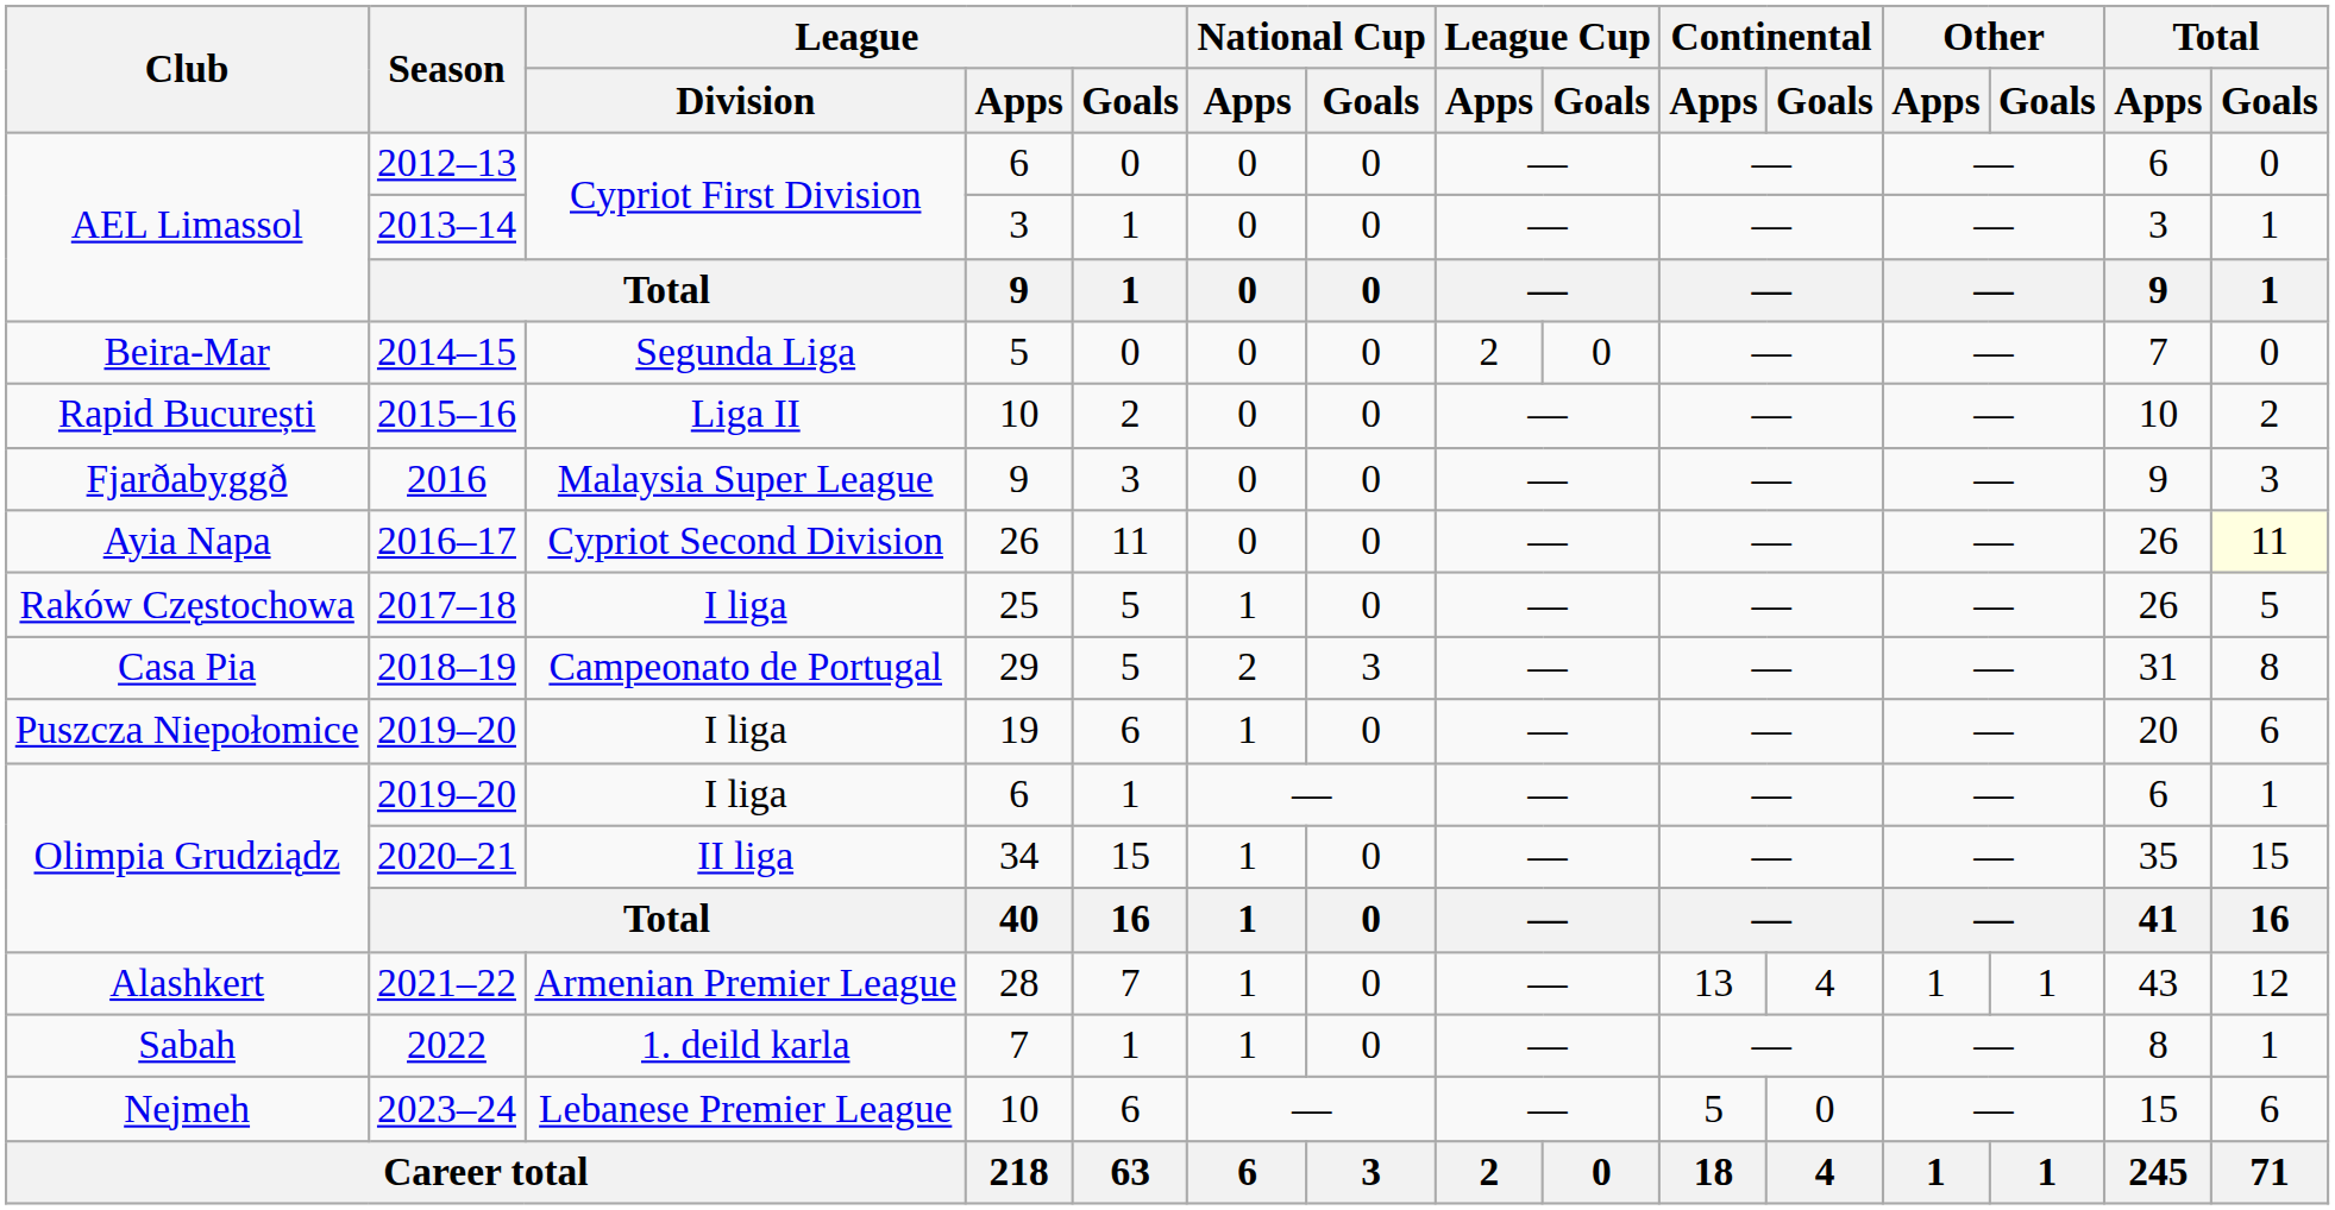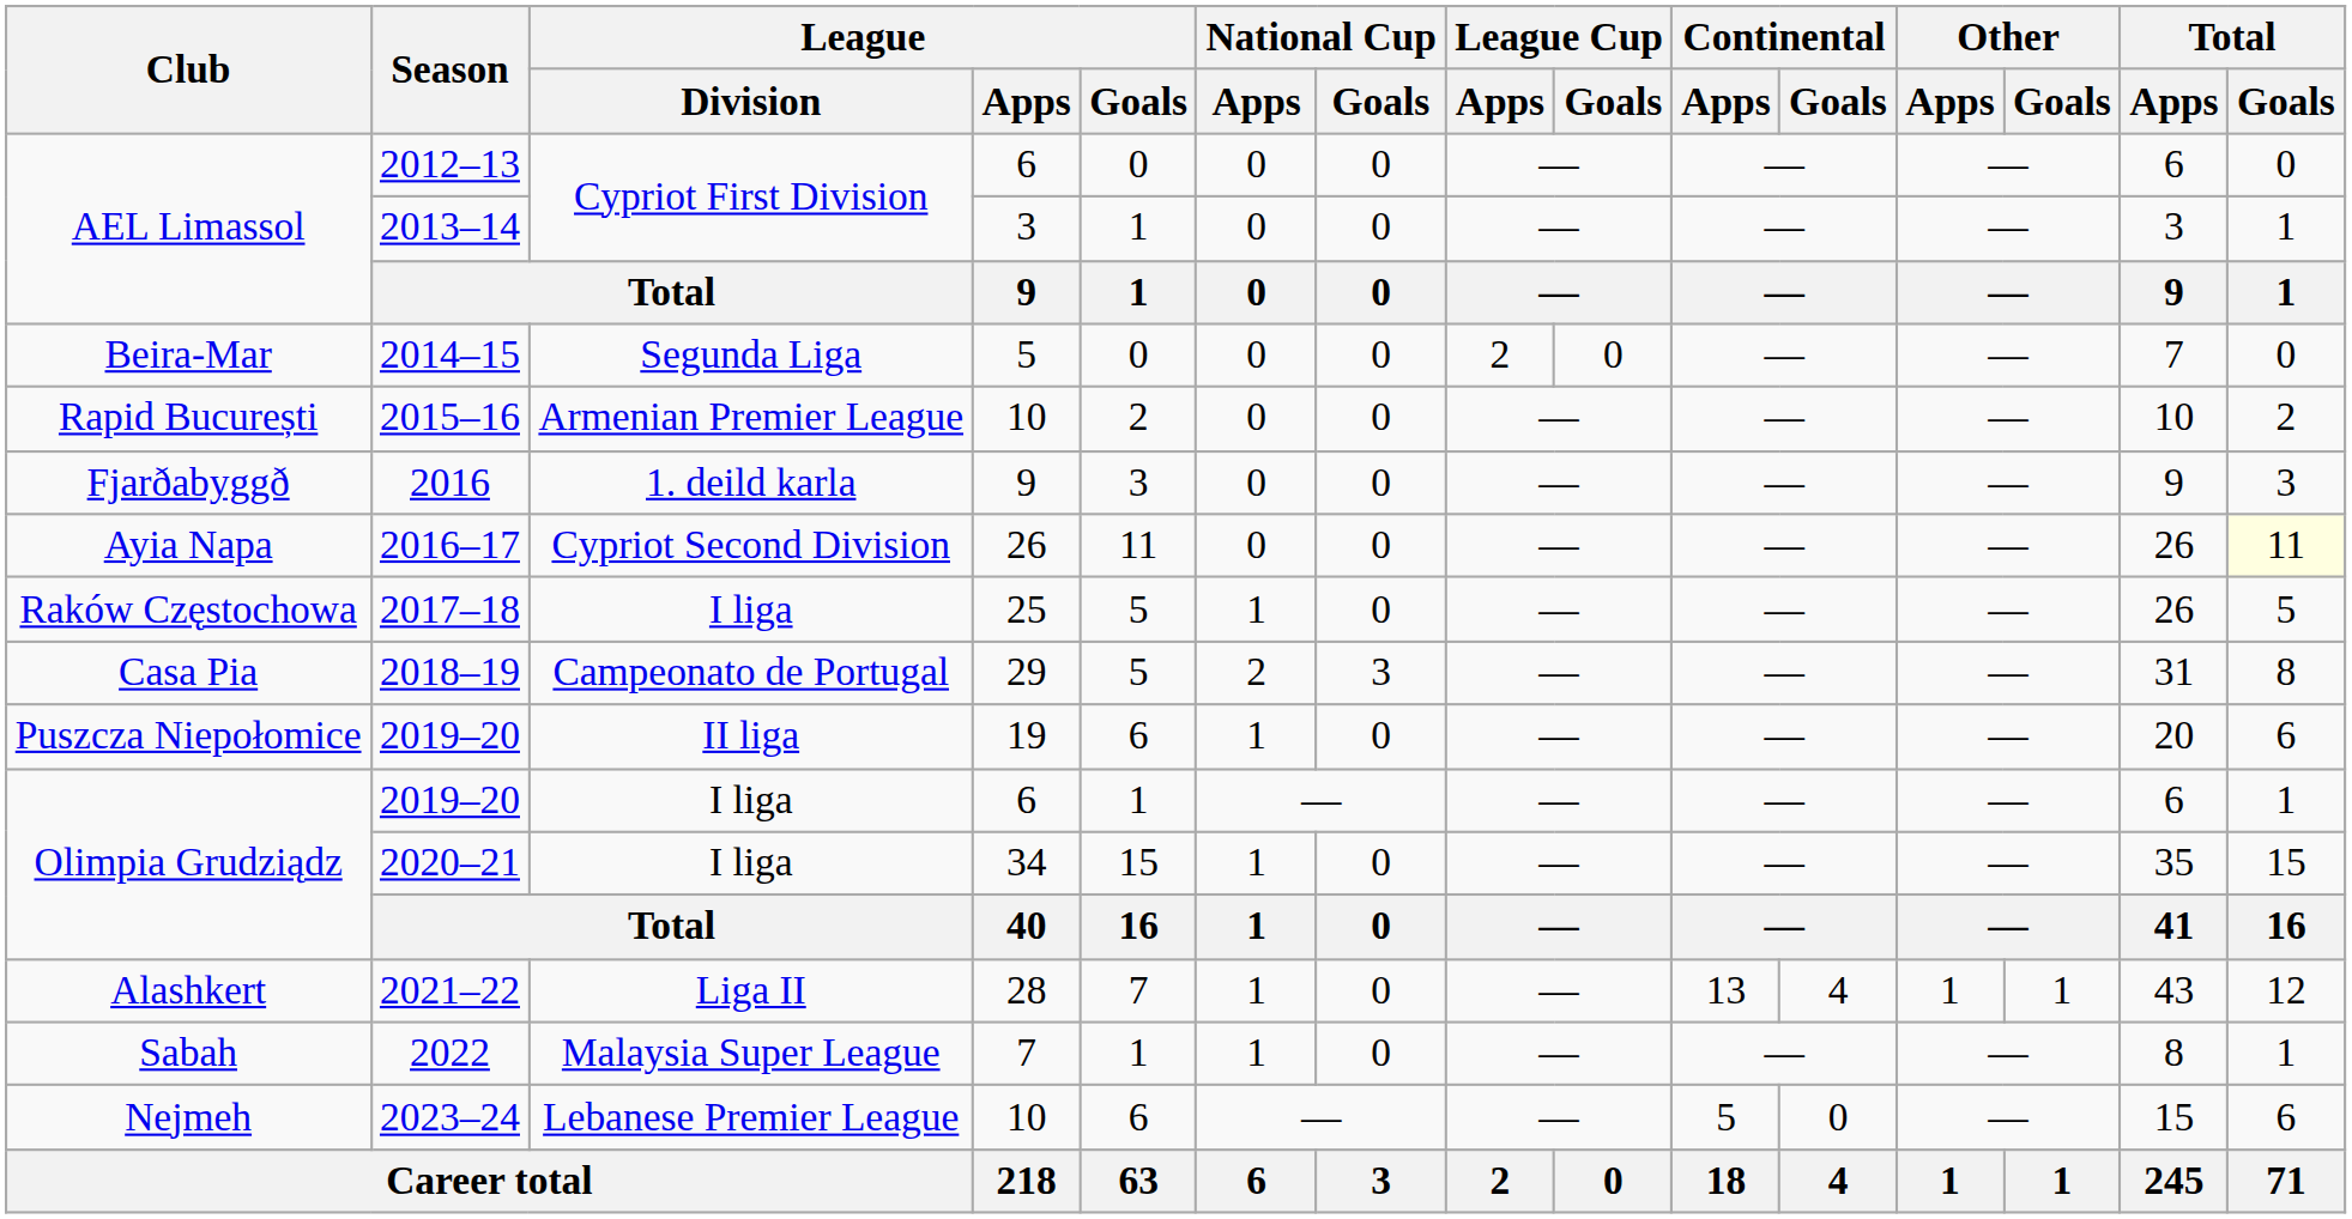2015–16 | League / Division: Liga II -> Armenian Premier League
2016 | League / Division: Malaysia Super League -> 1. deild karla
Puszcza Niepołomice / 2019–20 | League / Division: I liga -> II liga
2020–21 | League / Division: II liga -> I liga
2021–22 | League / Division: Armenian Premier League -> Liga II
2022 | League / Division: 1. deild karla -> Malaysia Super League
